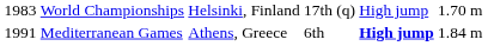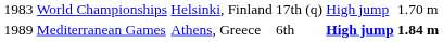Mediterranean Games | column 1: 1991 -> 1989
Mediterranean Games | column 6: normal -> bold
